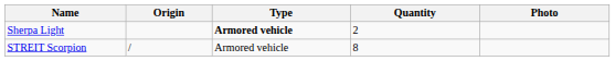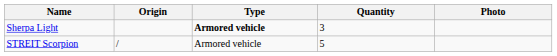Sherpa Light | Quantity: 2 -> 3
STREIT Scorpion | Quantity: 8 -> 5
